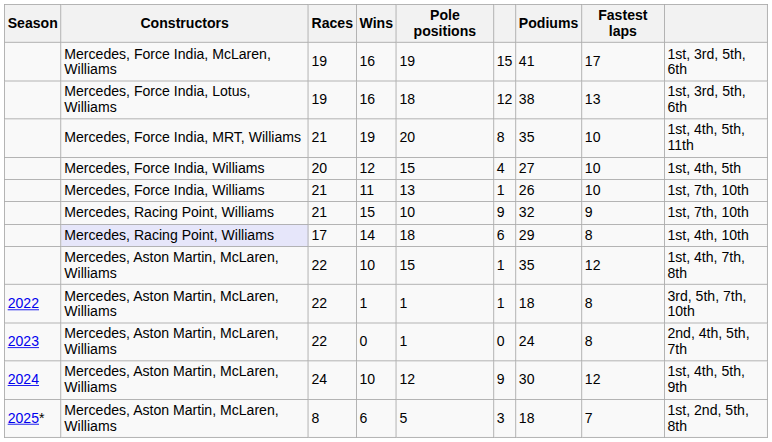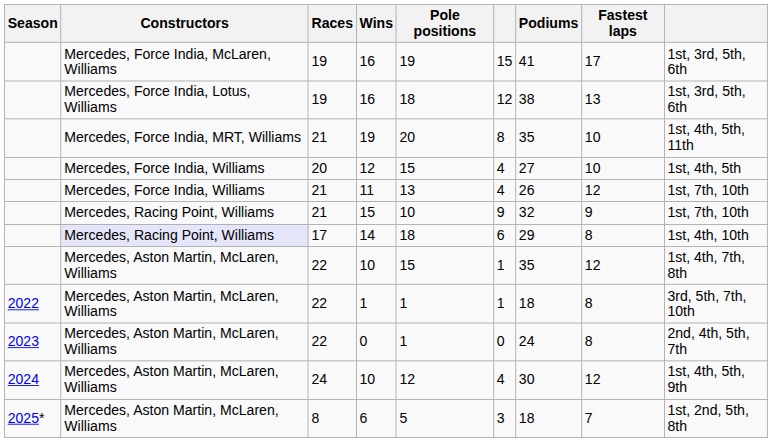11 | column 6: 1 -> 4
11 | Fastest laps: 10 -> 12
24 / 10 | column 6: 9 -> 4
